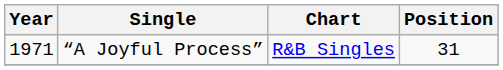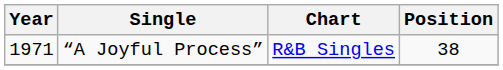“A Joyful Process” | Position: 31 -> 38
